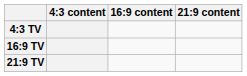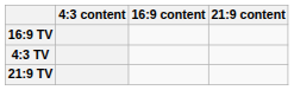rows swapped: 4:3 TV <-> 16:9 TV
